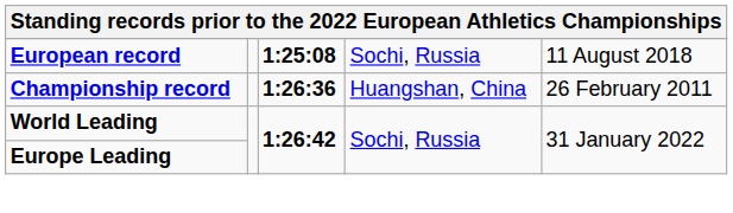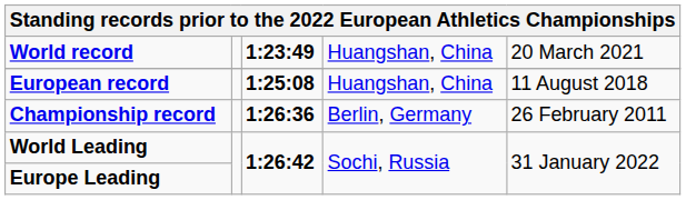+ row: World record | 1:23:49 | Huangshan, China | 20 March 2021
European record | column 4: Sochi, Russia -> Huangshan, China
Championship record | column 4: Huangshan, China -> Berlin, Germany
